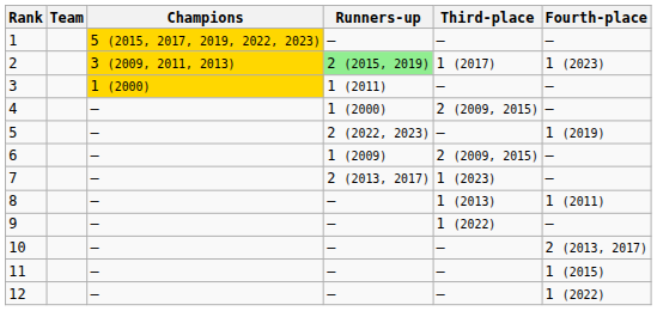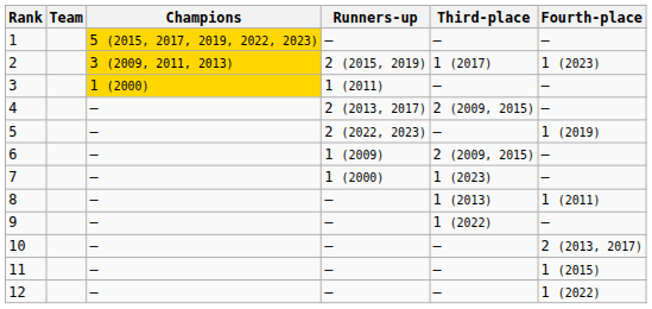2 | Runners-up: lightgreen background -> no background
4 | Runners-up: 1 (2000) -> 2 (2013, 2017)
7 | Runners-up: 2 (2013, 2017) -> 1 (2000)
